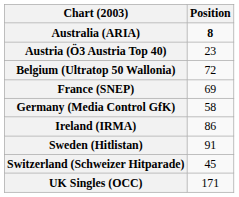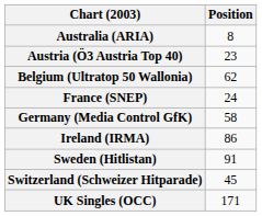Australia (ARIA) | Position: bold -> normal
Belgium (Ultratop 50 Wallonia) | Position: 72 -> 62
France (SNEP) | Position: 69 -> 24
